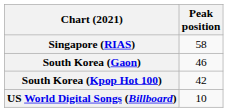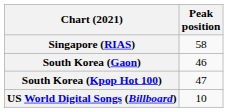South Korea (Kpop Hot 100) | Peak position: 42 -> 47
